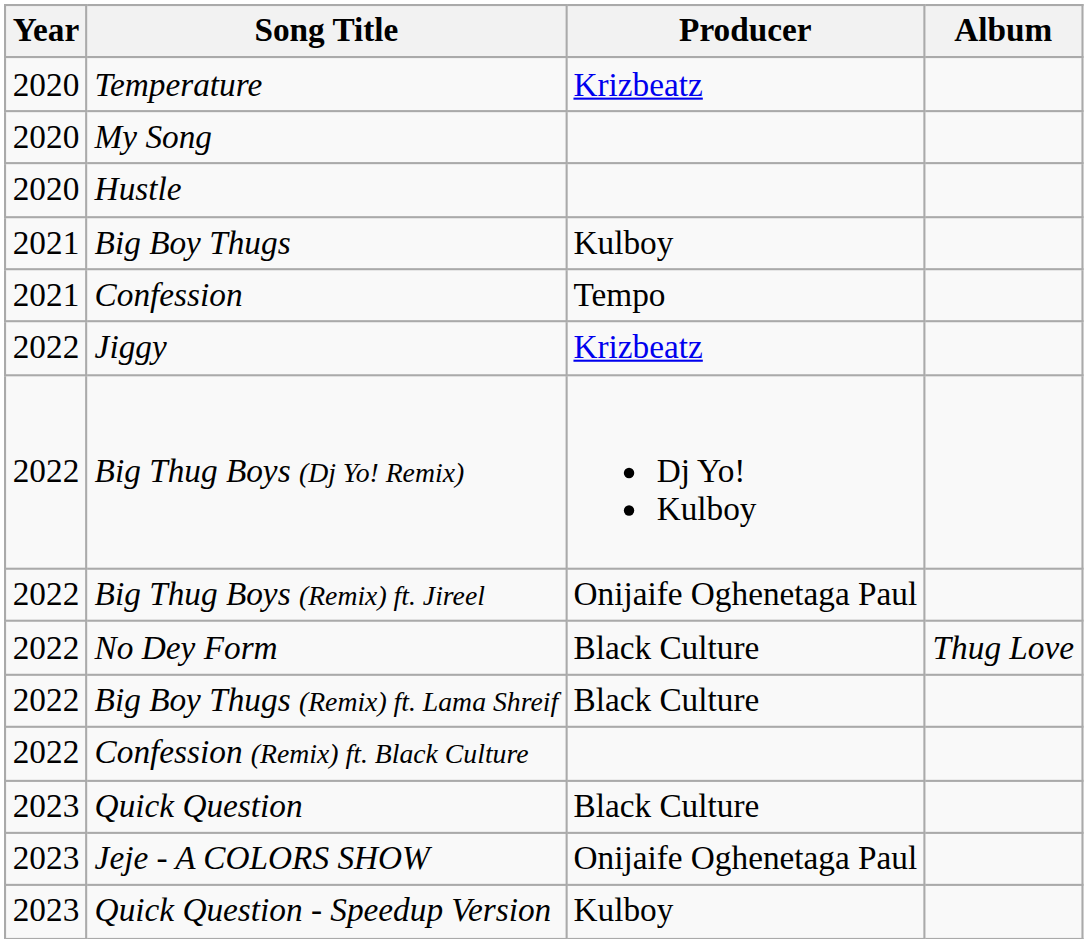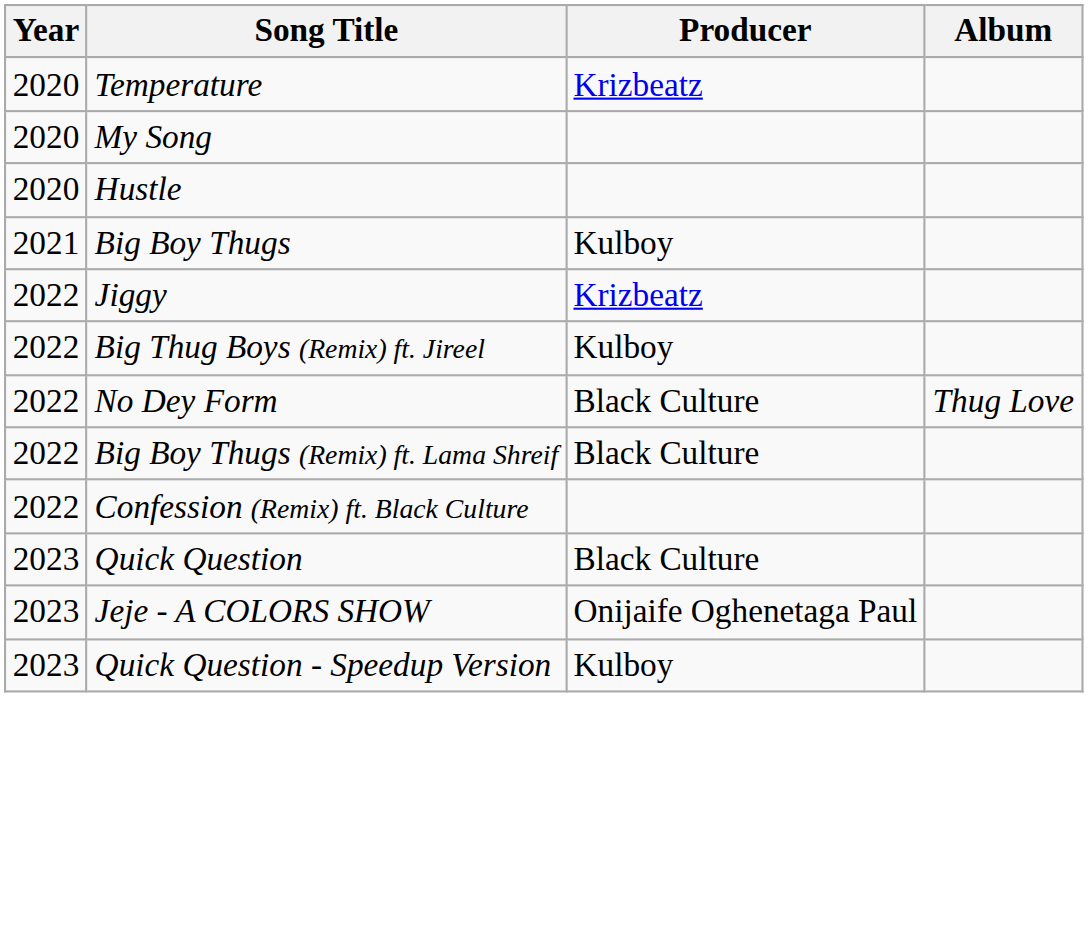- row: 2021 | Confession | Tempo
- row: 2022 | Big Thug Boys (Dj Yo! Remix) | Dj Yo! Kulboy
Big Thug Boys (Remix) ft. Jireel | Producer: Onijaife Oghenetaga Paul -> Kulboy
